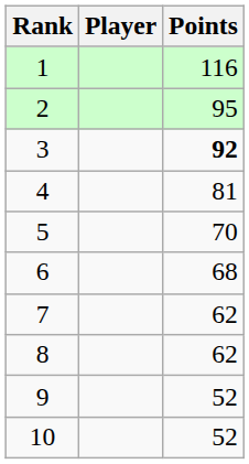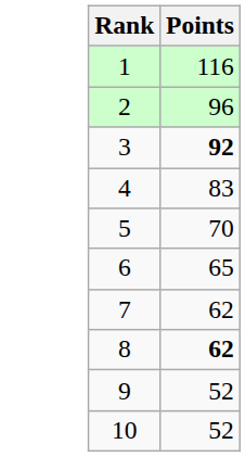- column: Player
2 | Points: 95 -> 96
4 | Points: 81 -> 83
6 | Points: 68 -> 65
8 | Points: normal -> bold
